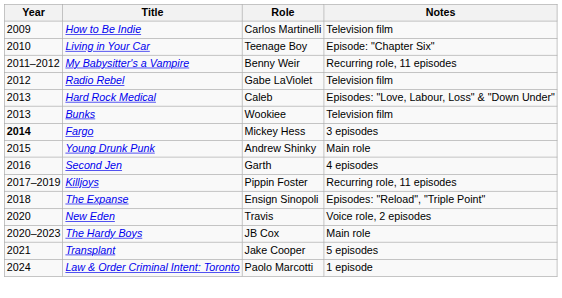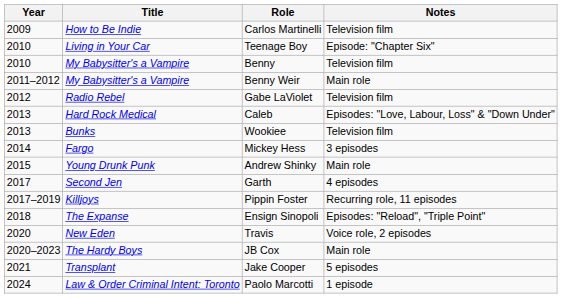+ row: 2010 | My Babysitter's a Vampire | Benny | Television film
Benny Weir | Notes: Recurring role, 11 episodes -> Main role
Mickey Hess | Year: bold -> normal
Garth | Year: 2016 -> 2017
